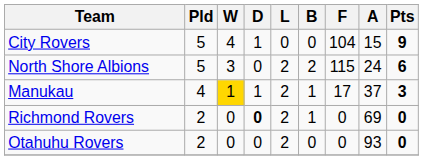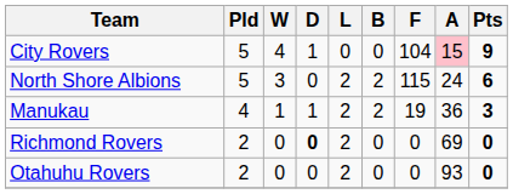City Rovers | A: no background -> pink background
Manukau | W: gold background -> no background
Manukau | B: 1 -> 2
Manukau | F: 17 -> 19
Manukau | A: 37 -> 36
Richmond Rovers | B: 1 -> 0
